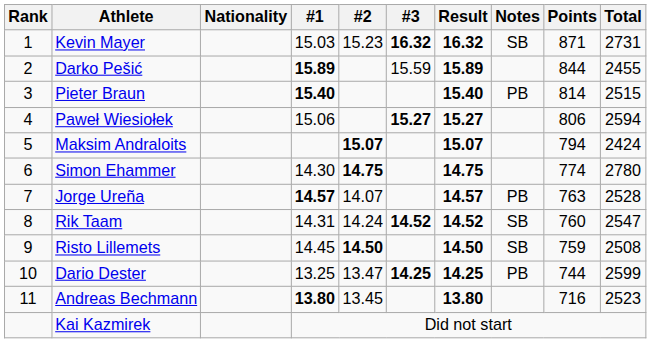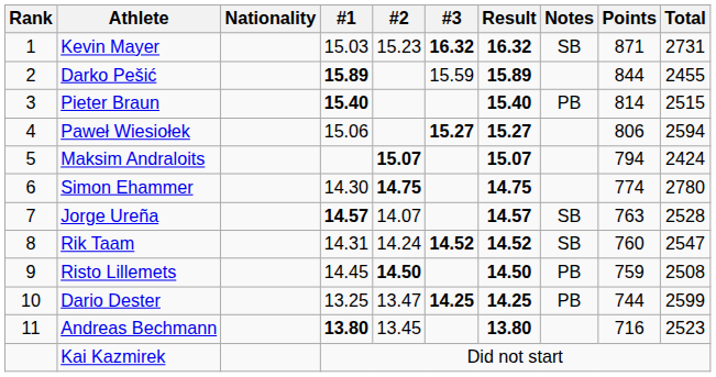Jorge Ureña | Notes: PB -> SB
Risto Lillemets | Notes: SB -> PB
